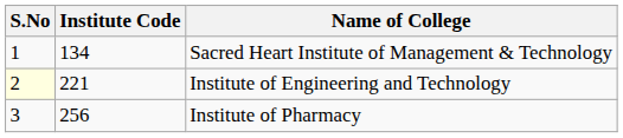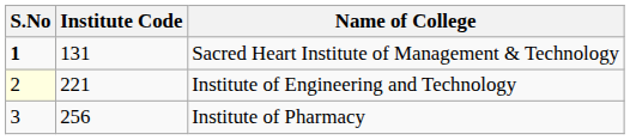Sacred Heart Institute of Management & Technology | S.No: normal -> bold
Sacred Heart Institute of Management & Technology | Institute Code: 134 -> 131
